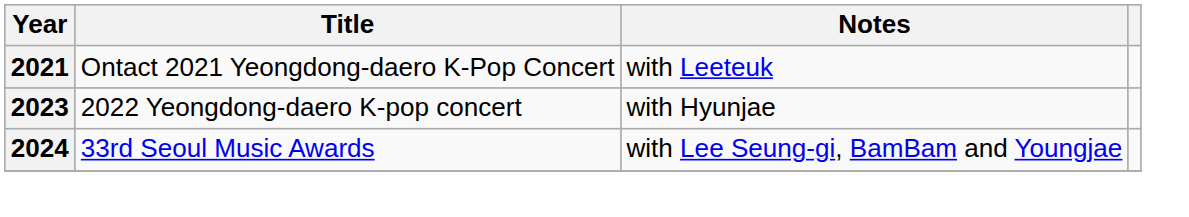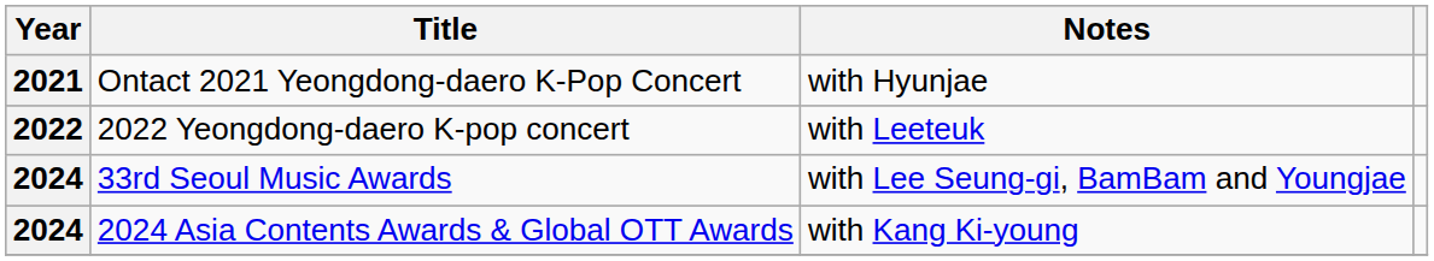Ontact 2021 Yeongdong-daero K-Pop Concert | Notes: with Leeteuk -> with Hyunjae
2022 Yeongdong-daero K-pop concert | Year: 2023 -> 2022
2022 Yeongdong-daero K-pop concert | Notes: with Hyunjae -> with Leeteuk
+ row: 2024 | 2024 Asia Contents Awards & Global OTT Awards | with Kang Ki-young
